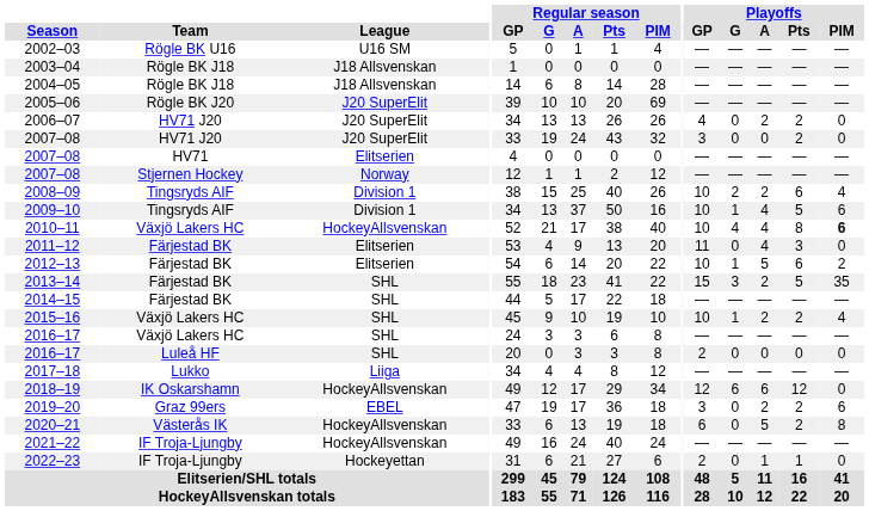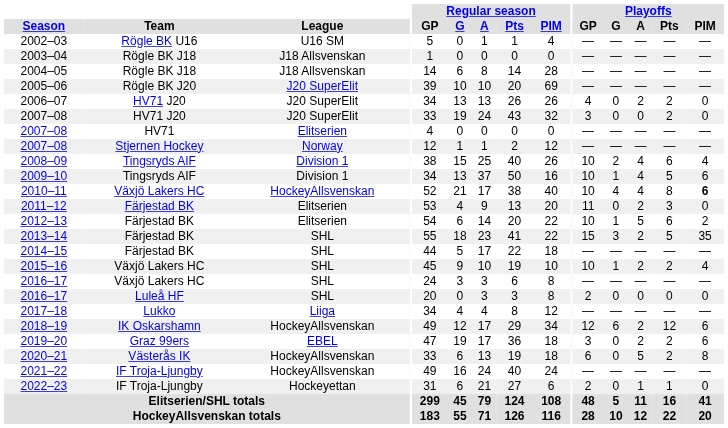2008–09 | Playoffs / A: 2 -> 4
2011–12 | Playoffs / A: 4 -> 2
2018–19 | Playoffs / A: 6 -> 2
2018–19 | Playoffs / PIM: 0 -> 6
